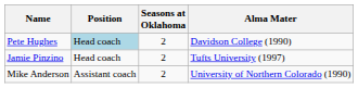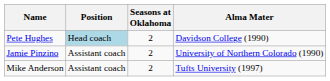Jamie Pinzino | Position: Head coach -> Assistant coach
Jamie Pinzino | Alma Mater: Tufts University (1997) -> University of Northern Colorado (1990)
Mike Anderson | Alma Mater: University of Northern Colorado (1990) -> Tufts University (1997)
